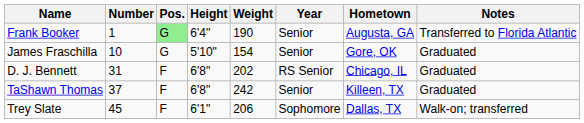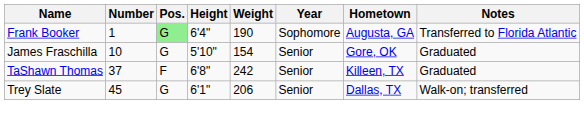Frank Booker | Year: Senior -> Sophomore
- row: D. J. Bennett | 31 | F | 6'8" | 202 | RS Senior | Chicago, IL | Graduated
Trey Slate | Pos.: F -> G
Trey Slate | Year: Sophomore -> Senior
